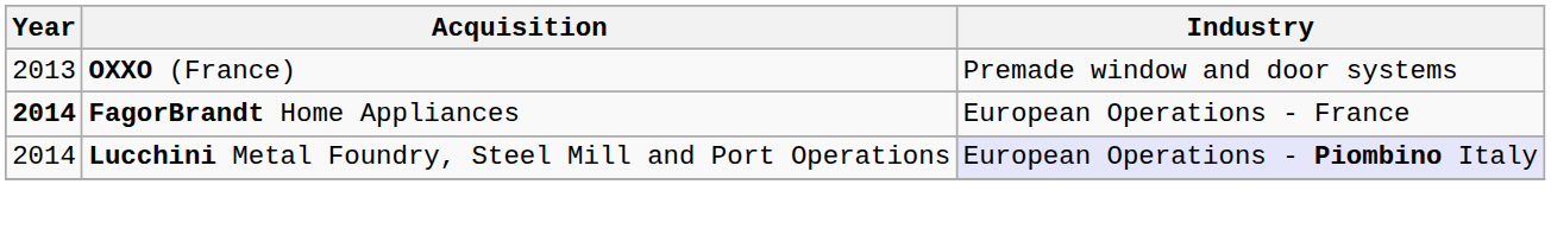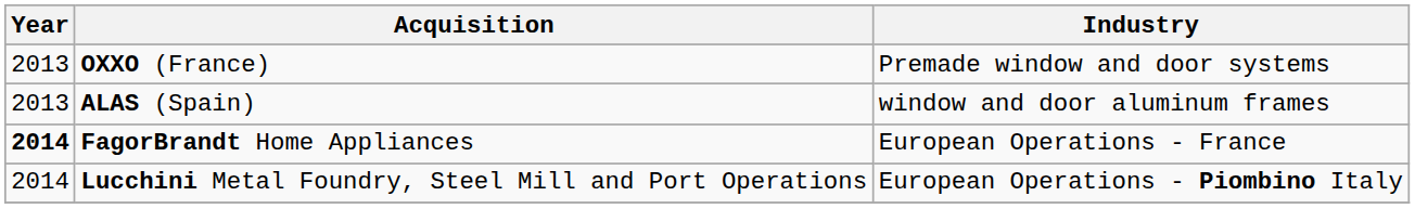+ row: 2013 | ALAS (Spain) | window and door aluminum frames
Lucchini Metal Foundry, Steel Mill and Port Operations | Industry: lavender background -> no background
